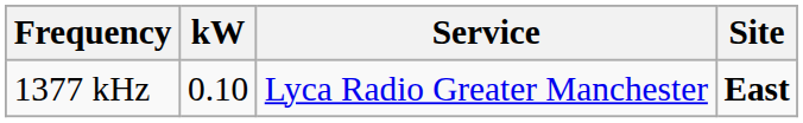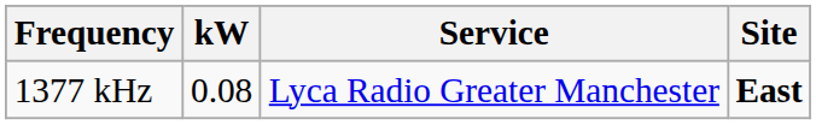1377 kHz | kW: 0.10 -> 0.08
